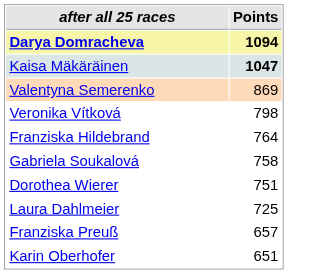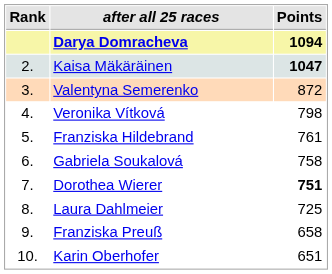+ column: Rank | 2. | 3. | 4. | 5. | 6. | 7. | 8. | 9. | 10.
Valentyna Semerenko | Points: 869 -> 872
Franziska Hildebrand | Points: 764 -> 761
Dorothea Wierer | Points: normal -> bold
Franziska Preuß | Points: 657 -> 658
